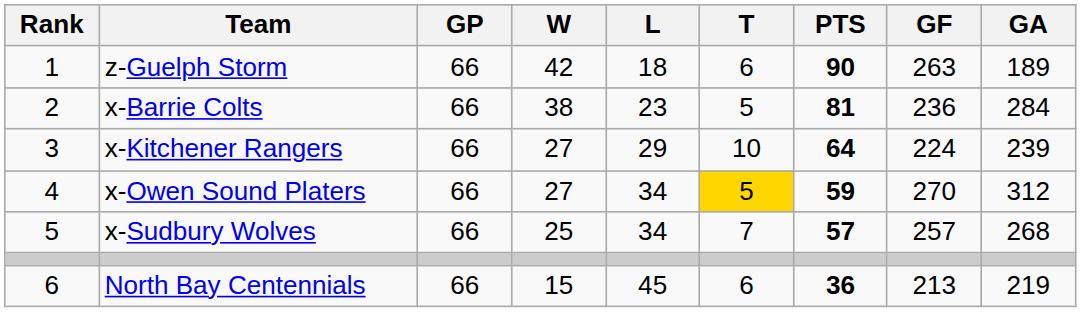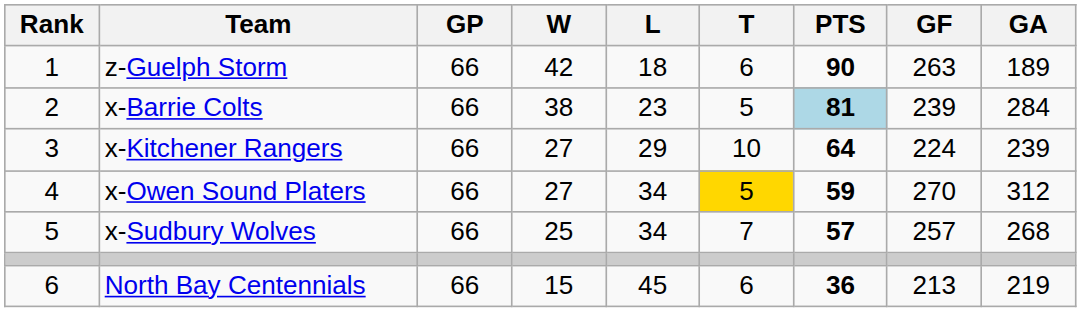x-Barrie Colts | PTS: no background -> lightblue background
x-Barrie Colts | GF: 236 -> 239
